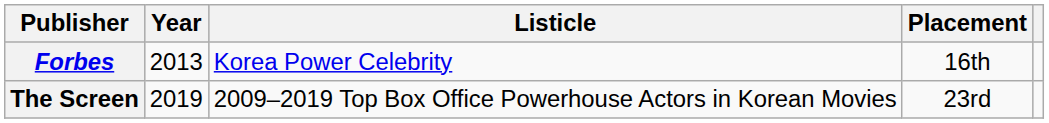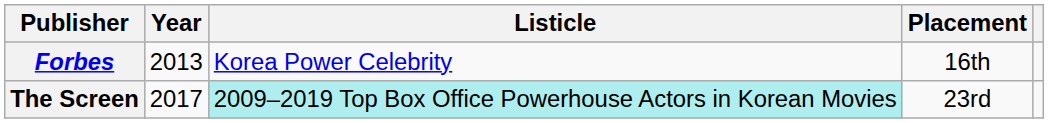The Screen | Year: 2019 -> 2017
The Screen | Listicle: no background -> paleturquoise background
